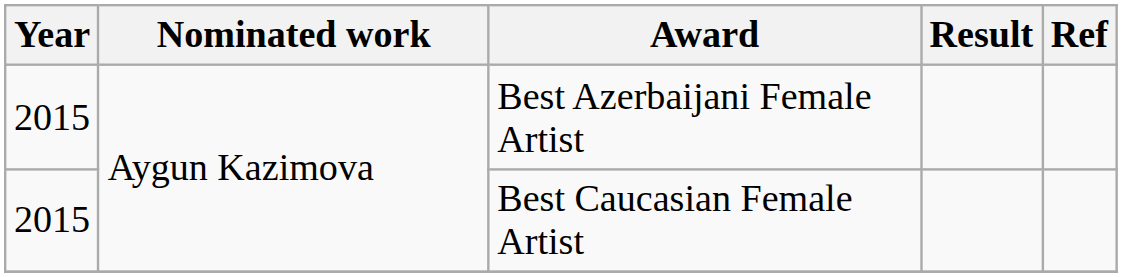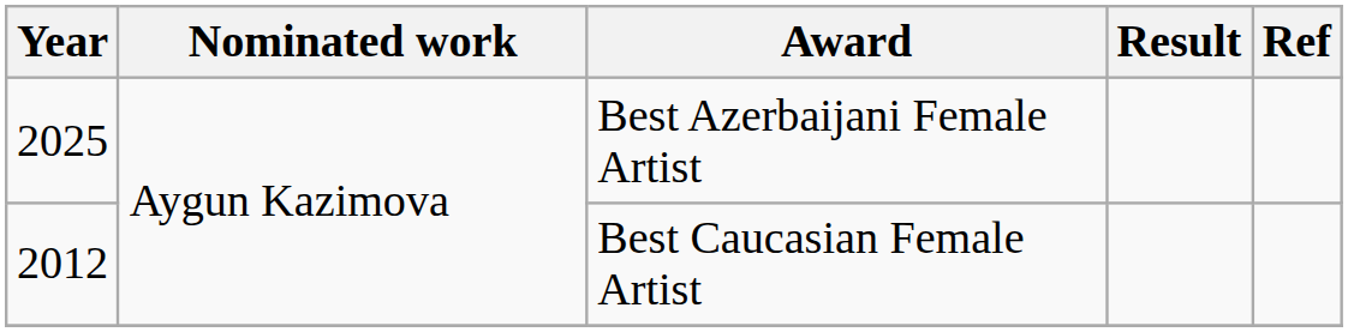Best Azerbaijani Female Artist | Year: 2015 -> 2025
Best Caucasian Female Artist | Year: 2015 -> 2012
